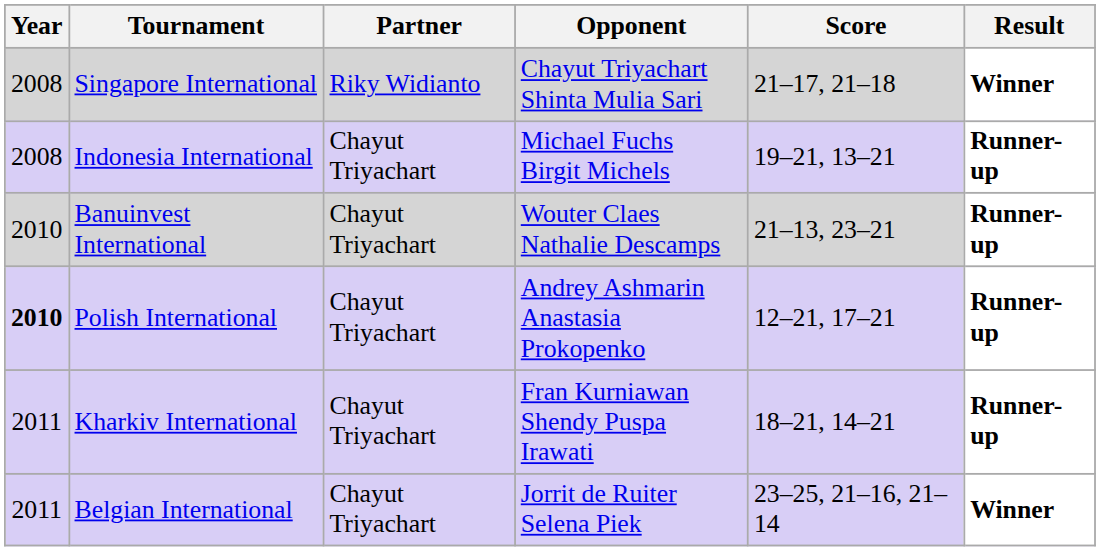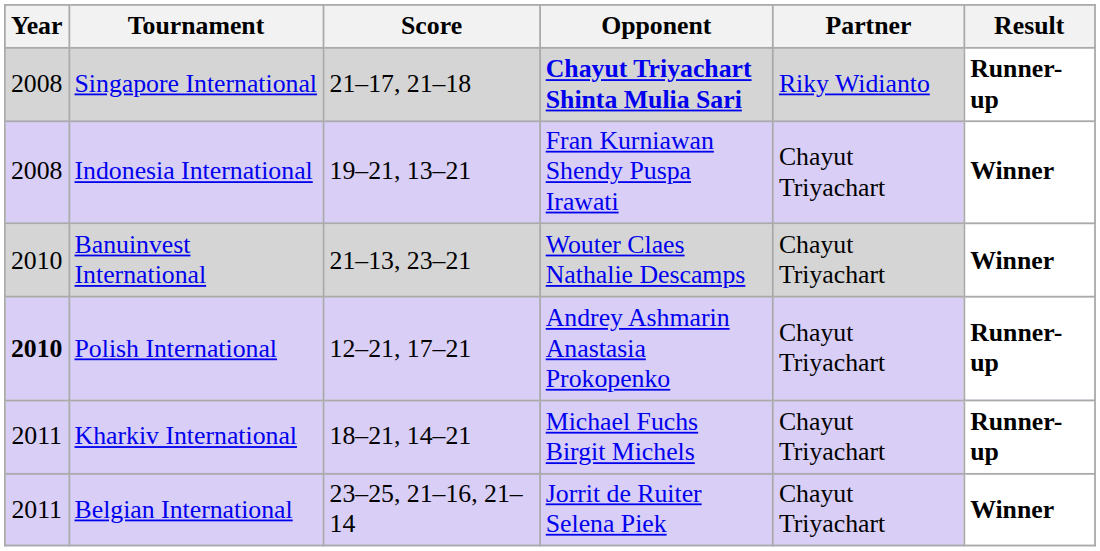columns swapped: Partner <-> Score
Singapore International | Opponent: normal -> bold
Singapore International | Result: Winner -> Runner-up
Indonesia International | Opponent: Michael Fuchs Birgit Michels -> Fran Kurniawan Shendy Puspa Irawati
Indonesia International | Result: Runner-up -> Winner
Banuinvest International | Result: Runner-up -> Winner
Kharkiv International | Opponent: Fran Kurniawan Shendy Puspa Irawati -> Michael Fuchs Birgit Michels
